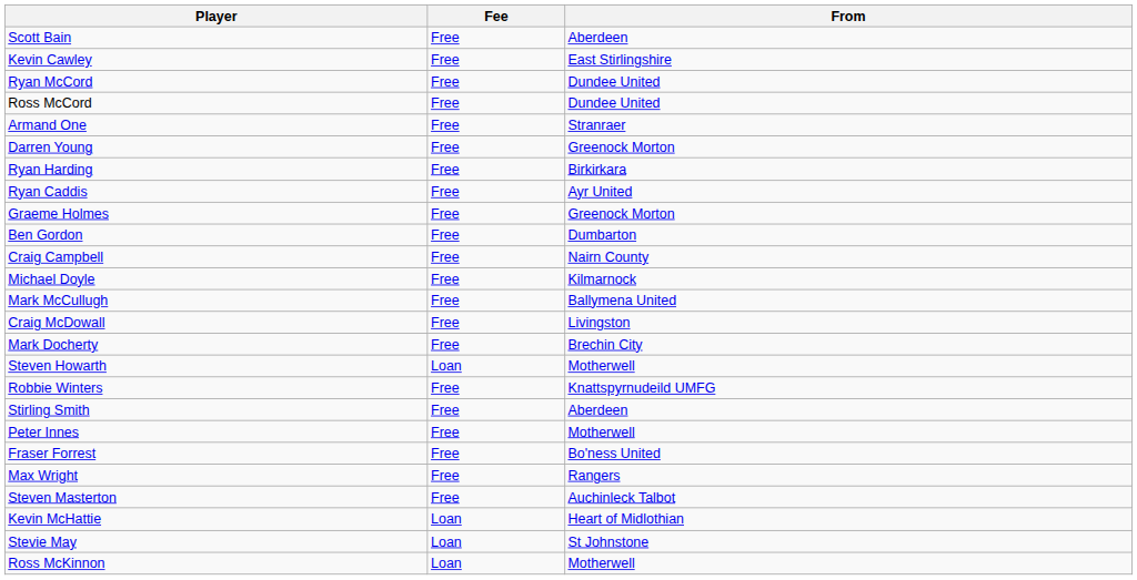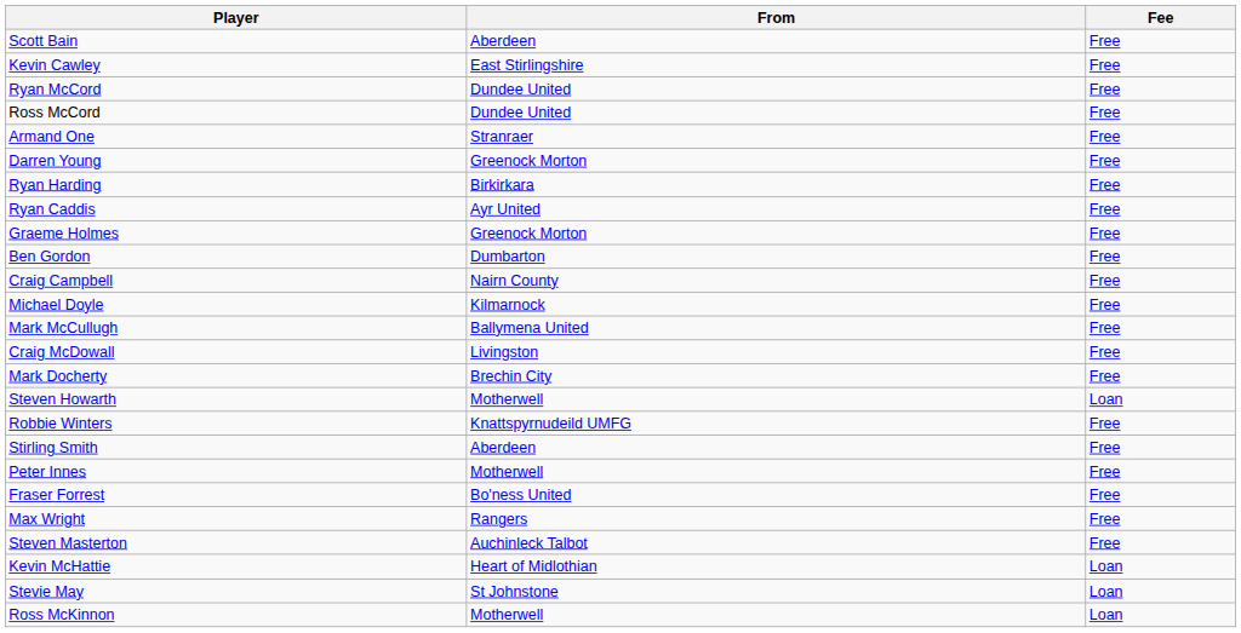columns swapped: From <-> Fee
